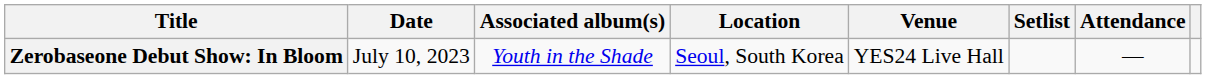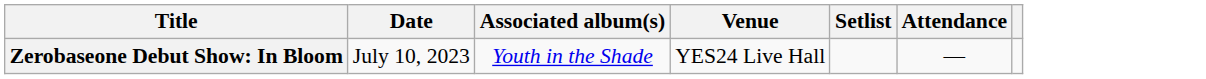- column: Location | Seoul, South Korea
